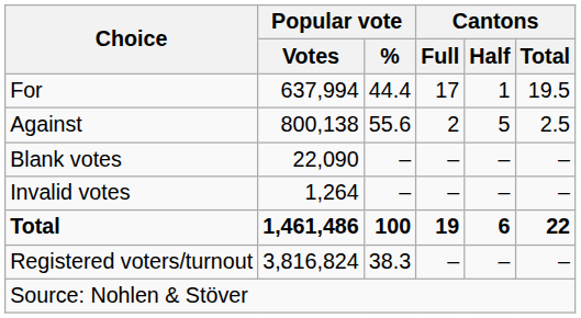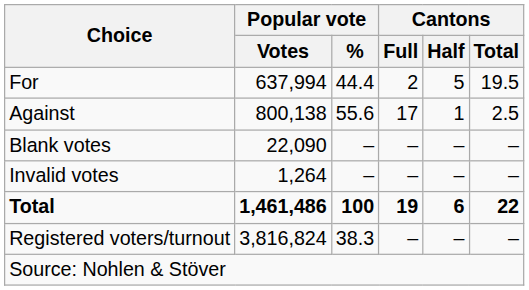For | Cantons / Full: 17 -> 2
For | Cantons / Half: 1 -> 5
Against | Cantons / Full: 2 -> 17
Against | Cantons / Half: 5 -> 1
